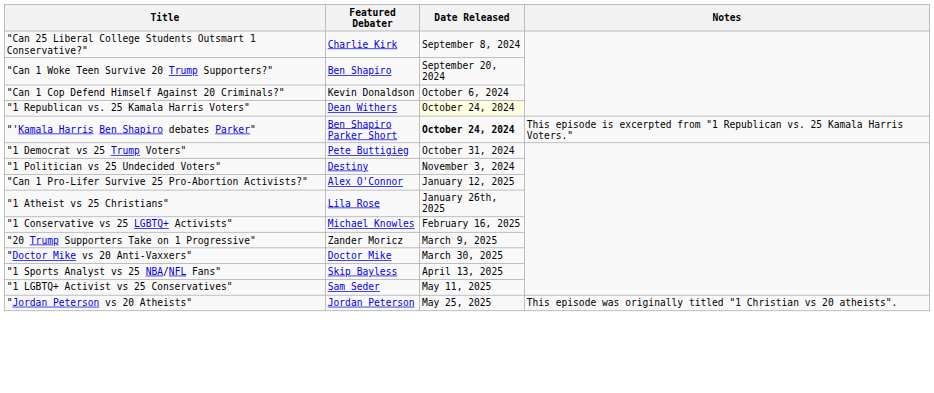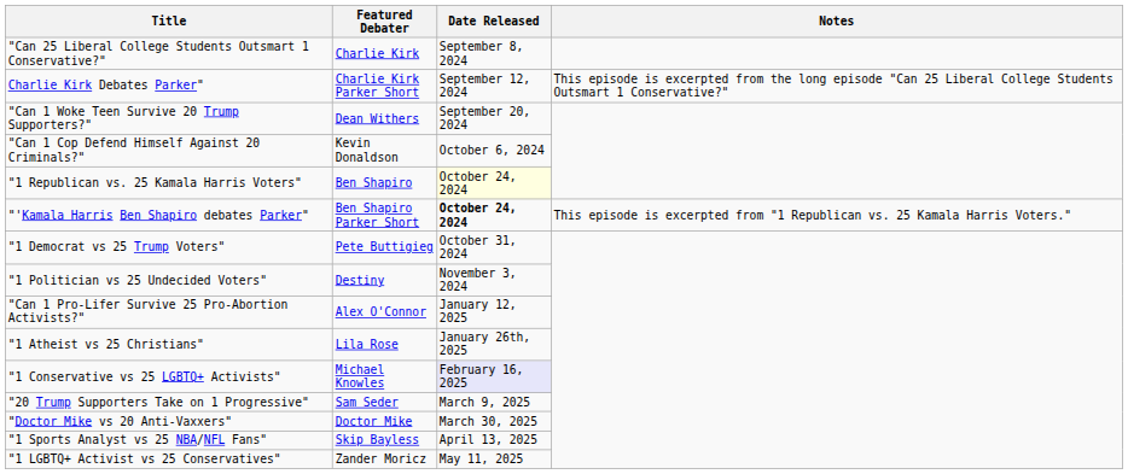+ row: Charlie Kirk Debates Parker" | Charlie Kirk Parker Short | September 12, 2024 | This episode is excerpted from the long episode "Can 25 Liberal College Students Outsmart 1 Conservative?"
"Can 1 Woke Teen Survive 20 Trump Supporters?" | Featured Debater: Ben Shapiro -> Dean Withers
"1 Republican vs. 25 Kamala Harris Voters" | Featured Debater: Dean Withers -> Ben Shapiro
"1 Conservative vs 25 LGBTQ+ Activists" | Date Released: no background -> lavender background
"20 Trump Supporters Take on 1 Progressive" | Featured Debater: Zander Moricz -> Sam Seder
"1 LGBTQ+ Activist vs 25 Conservatives" | Featured Debater: Sam Seder -> Zander Moricz
- row: "Jordan Peterson vs 20 Atheists" | Jordan Peterson | May 25, 2025 | This episode was originally titled "1 Christian vs 20 atheists".
